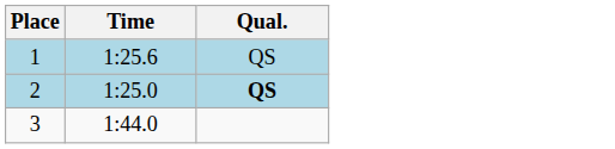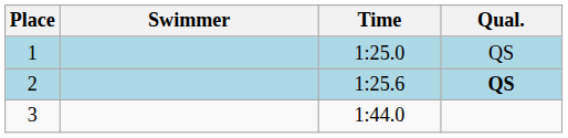+ column: Swimmer
1 | Time: 1:25.6 -> 1:25.0
2 | Time: 1:25.0 -> 1:25.6
